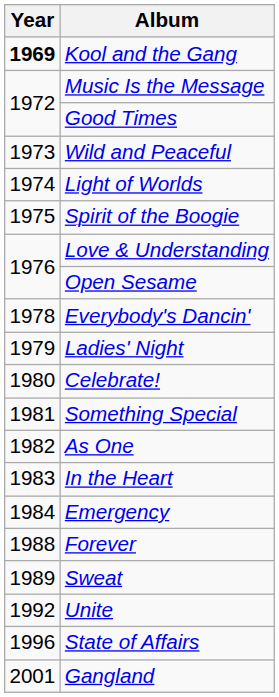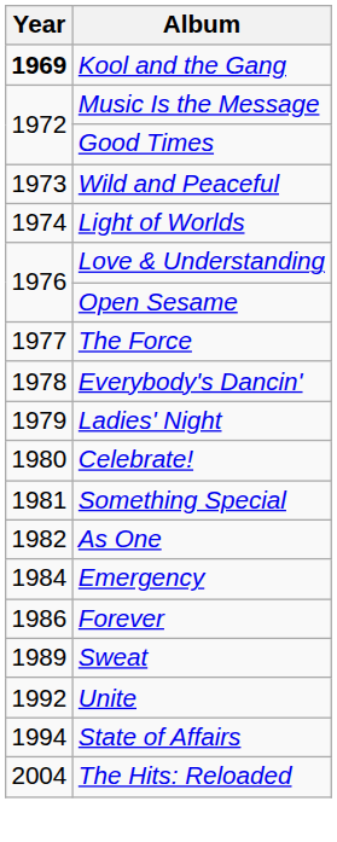- row: 1975 | Spirit of the Boogie
+ row: 1977 | The Force
- row: 1983 | In the Heart
Forever | Year: 1988 -> 1986
State of Affairs | Year: 1996 -> 1994
- row: 2001 | Gangland
+ row: 2004 | The Hits: Reloaded
